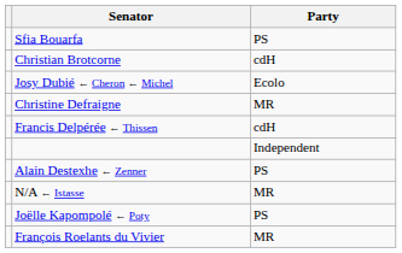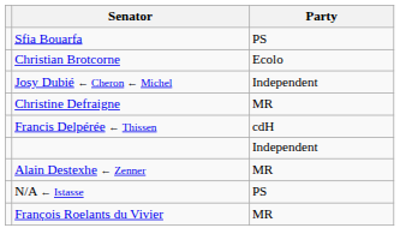Christian Brotcorne | Party: cdH -> Ecolo
Josy Dubié ← Cheron ← Michel | Party: Ecolo -> Independent
Alain Destexhe ← Zenner | Party: PS -> MR
N/A ← Istasse | Party: MR -> PS
- row: Joëlle Kapompolé ← Poty | PS
